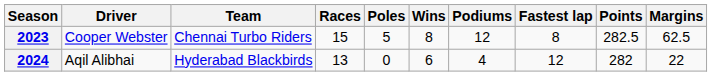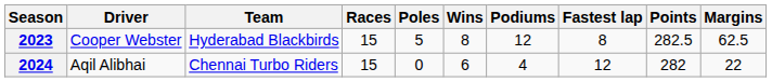2023 | Team: Chennai Turbo Riders -> Hyderabad Blackbirds
2024 | Team: Hyderabad Blackbirds -> Chennai Turbo Riders
2024 | Races: 13 -> 15
